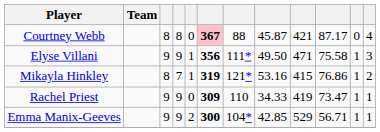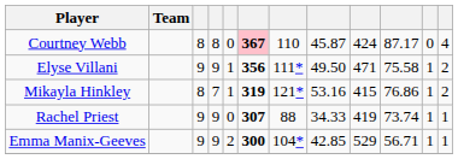Courtney Webb | column 7: 88 -> 110
Courtney Webb | column 9: 421 -> 424
Elyse Villani | column 12: 3 -> 2
Rachel Priest | column 6: 309 -> 307
Rachel Priest | column 7: 110 -> 88
Rachel Priest | column 10: 73.47 -> 73.74
